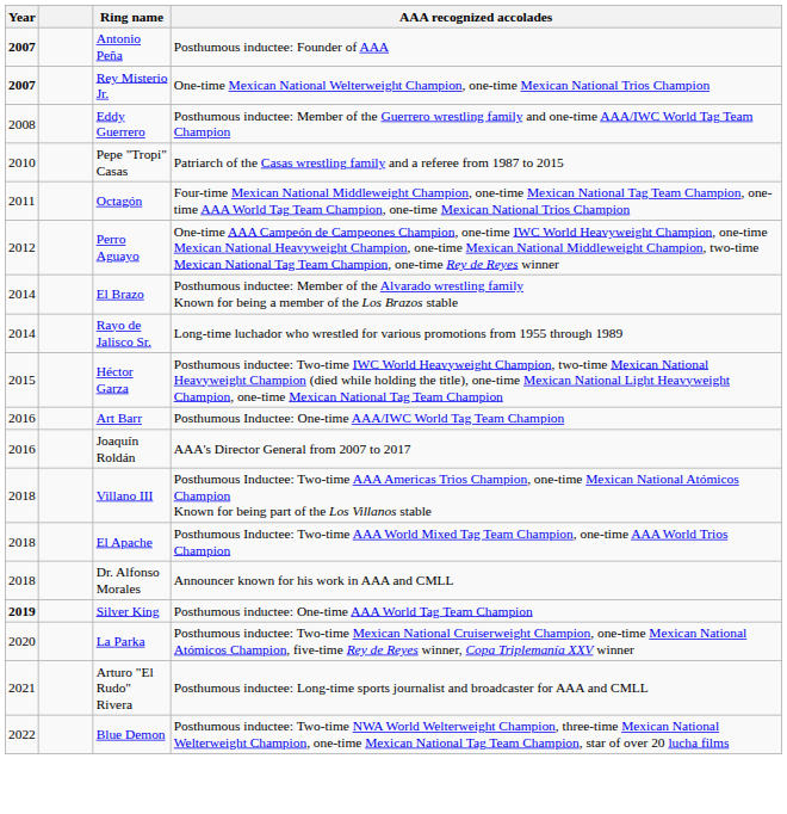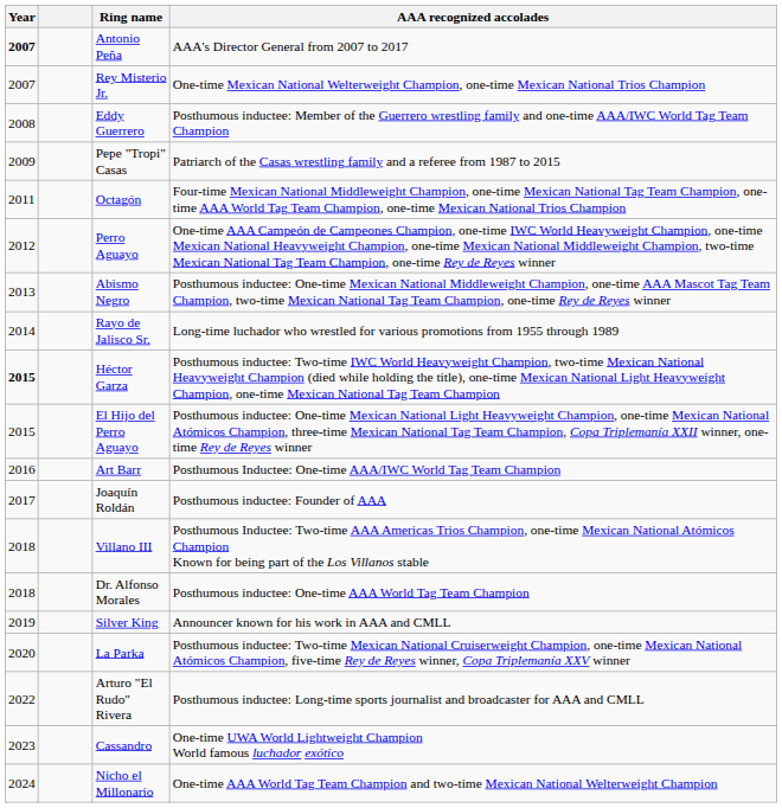Antonio Peña | AAA recognized accolades: Posthumous inductee: Founder of AAA -> AAA's Director General from 2007 to 2017
Rey Misterio Jr. | Year: bold -> normal
Pepe "Tropi" Casas | Year: 2010 -> 2009
+ row: 2013 | Abismo Negro | Posthumous inductee: One-time Mexican National Middleweight Champion, one-time AAA Mascot Tag Team Champion, two-time Mexican National Tag Team Champion, one-time Rey de Reyes winner
- row: 2014 | El Brazo | Posthumous inductee: Member of the Alvarado wrestling family Known for being a member of the Los Brazos stable
Héctor Garza | Year: normal -> bold
+ row: 2015 | El Hijo del Perro Aguayo | Posthumous inductee: One-time Mexican National Light Heavyweight Champion, one-time Mexican National Atómicos Champion, three-time Mexican National Tag Team Champion, Copa Triplemanía XXII winner, one-time Rey de Reyes winner
Joaquín Roldán | Year: 2016 -> 2017
Joaquín Roldán | AAA recognized accolades: AAA's Director General from 2007 to 2017 -> Posthumous inductee: Founder of AAA
- row: 2018 | El Apache | Posthumous Inductee: Two-time AAA World Mixed Tag Team Champion, one-time AAA World Trios Champion
Dr. Alfonso Morales | AAA recognized accolades: Announcer known for his work in AAA and CMLL -> Posthumous inductee: One-time AAA World Tag Team Champion
Silver King | Year: bold -> normal
Silver King | AAA recognized accolades: Posthumous inductee: One-time AAA World Tag Team Champion -> Announcer known for his work in AAA and CMLL
Arturo "El Rudo" Rivera | Year: 2021 -> 2022
- row: 2022 | Blue Demon | Posthumous inductee: Two-time NWA World Welterweight Champion, three-time Mexican National Welterweight Champion, one-time Mexican National Tag Team Champion, star of over 20 lucha films
+ row: 2023 | Cassandro | One-time UWA World Lightweight Champion World famous luchador exótico
+ row: 2024 | Nicho el Millonario | One-time AAA World Tag Team Champion and two-time Mexican National Welterweight Champion
